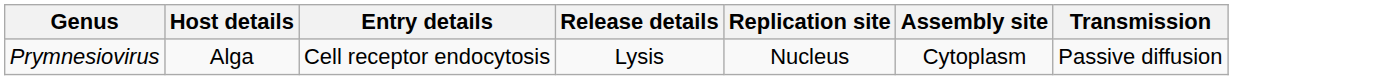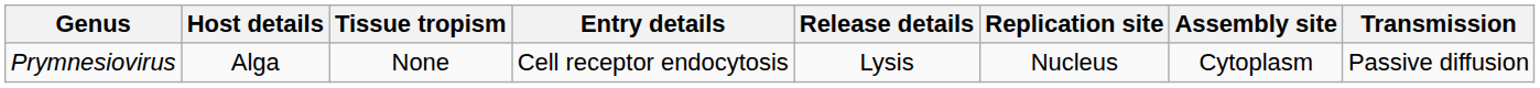+ column: Tissue tropism | None
